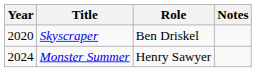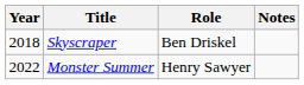Skyscraper | Year: 2020 -> 2018
Monster Summer | Year: 2024 -> 2022
